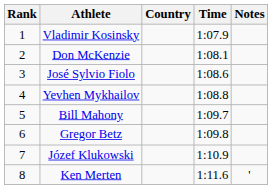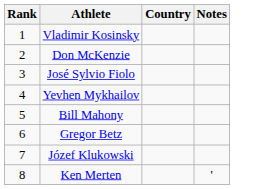- column: Time | 1:07.9 | 1:08.1 | 1:08.6 | 1:08.8 | 1:09.7 | 1:09.8 | 1:10.9 | 1:11.6
